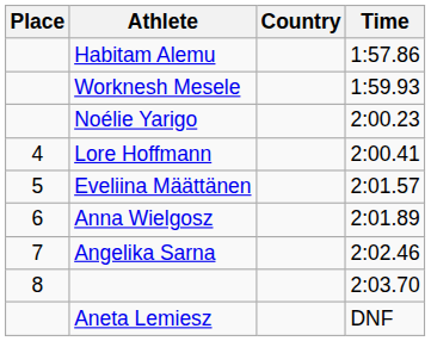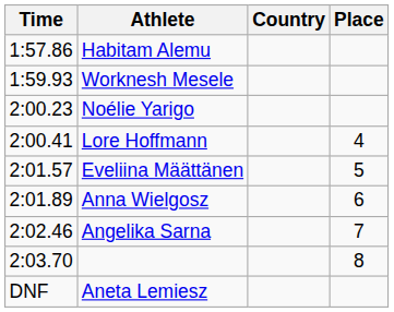columns swapped: Place <-> Time
